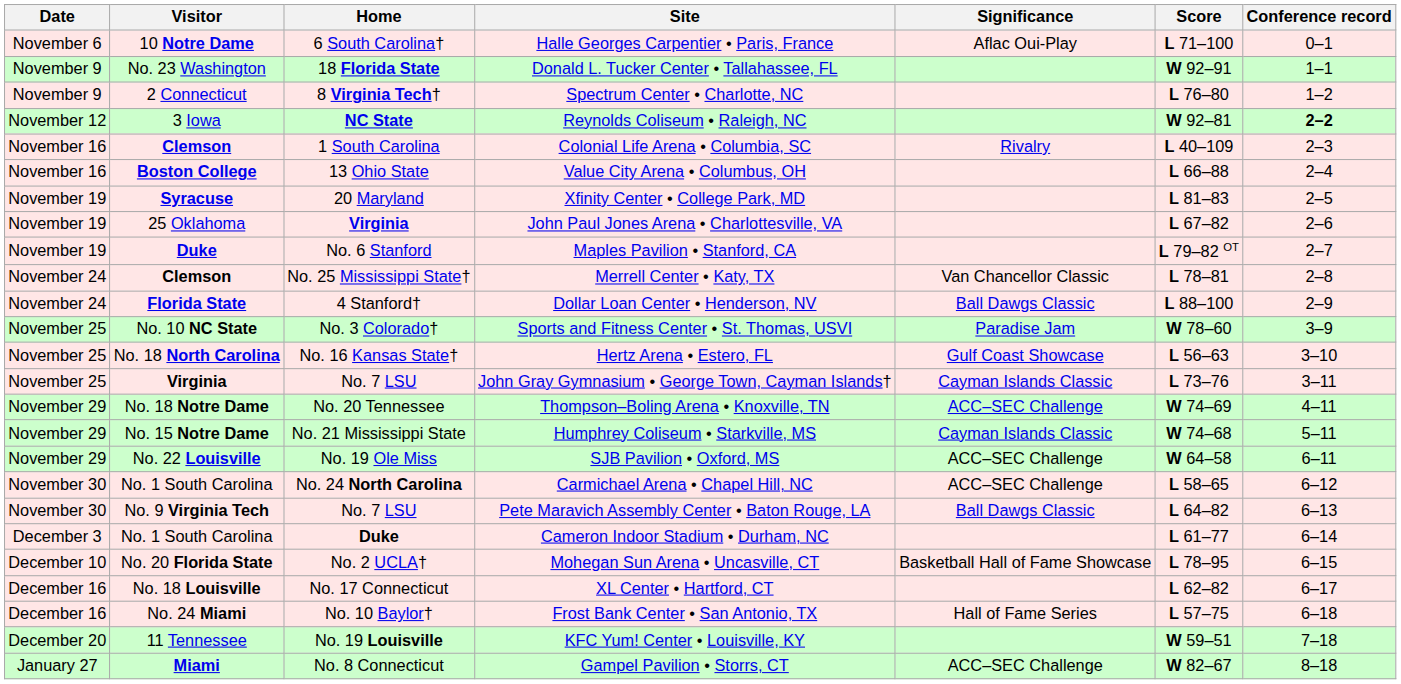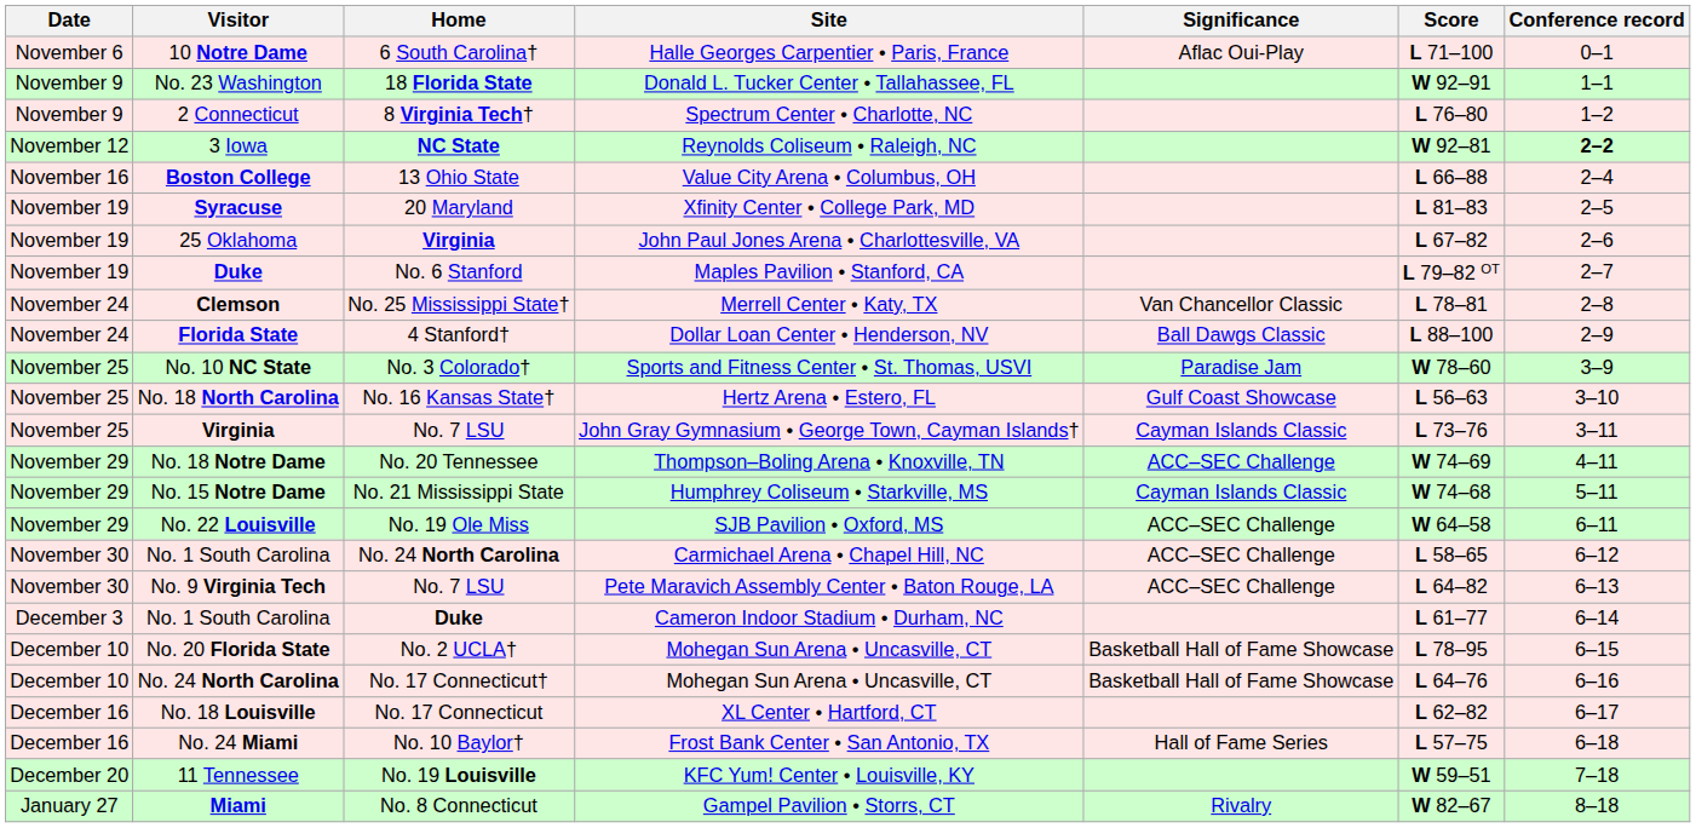- row: November 16 | Clemson | 1 South Carolina | Colonial Life Arena • Columbia, SC | Rivalry | L 40–109 | 2–3
No. 7 LSU / Pete Maravich Assembly Center • Baton Rouge, LA | Significance: Ball Dawgs Classic -> ACC–SEC Challenge
+ row: December 10 | No. 24 North Carolina | No. 17 Connecticut† | Mohegan Sun Arena • Uncasville, CT | Basketball Hall of Fame Showcase | L 64–76 | 6–16
No. 8 Connecticut | Significance: ACC–SEC Challenge -> Rivalry
